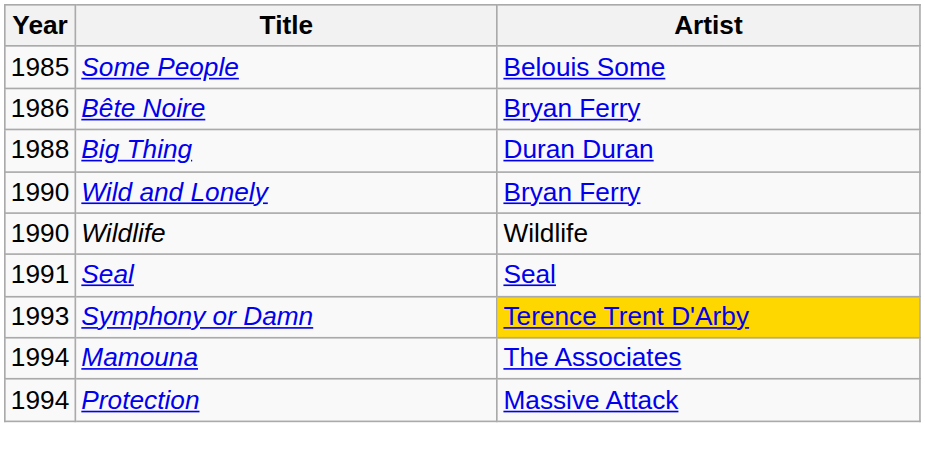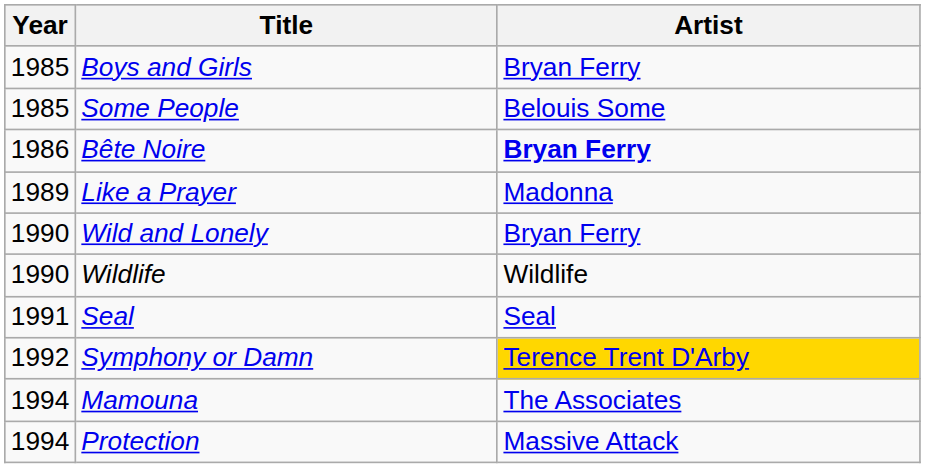+ row: 1985 | Boys and Girls | Bryan Ferry
Bête Noire | Artist: normal -> bold
- row: 1988 | Big Thing | Duran Duran
+ row: 1989 | Like a Prayer | Madonna
Symphony or Damn | Year: 1993 -> 1992
